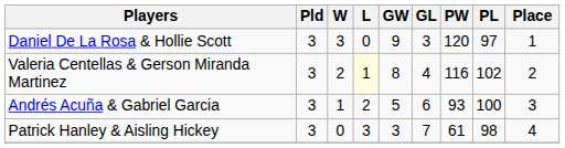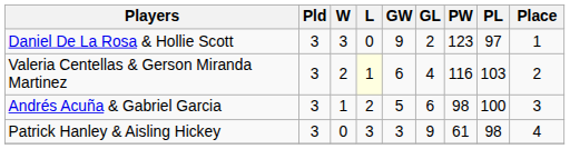Daniel De La Rosa & Hollie Scott | GL: 3 -> 2
Daniel De La Rosa & Hollie Scott | PW: 120 -> 123
Valeria Centellas & Gerson Miranda Martinez | GW: 8 -> 6
Valeria Centellas & Gerson Miranda Martinez | PL: 102 -> 103
Andrés Acuña & Gabriel Garcia | PW: 93 -> 98
Patrick Hanley & Aisling Hickey | GL: 7 -> 9
